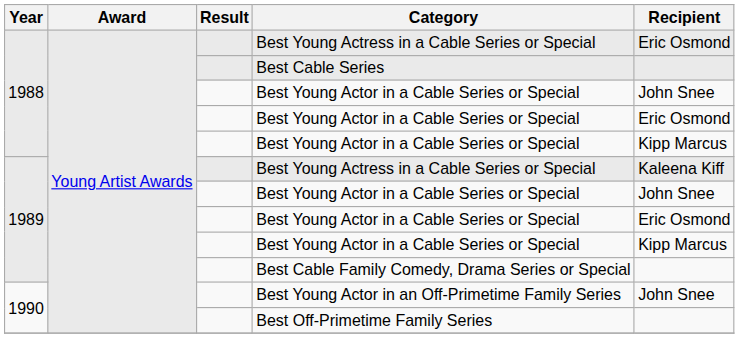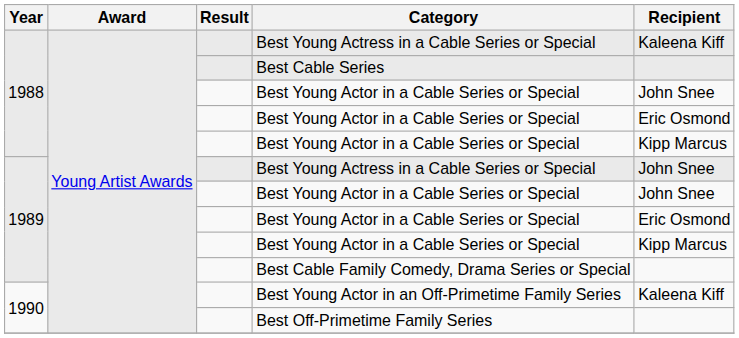1988 / Best Young Actress in a Cable Series or Special | Recipient: Eric Osmond -> Kaleena Kiff
1989 / Best Young Actress in a Cable Series or Special | Recipient: Kaleena Kiff -> John Snee
Best Young Actor in an Off-Primetime Family Series | Recipient: John Snee -> Kaleena Kiff
